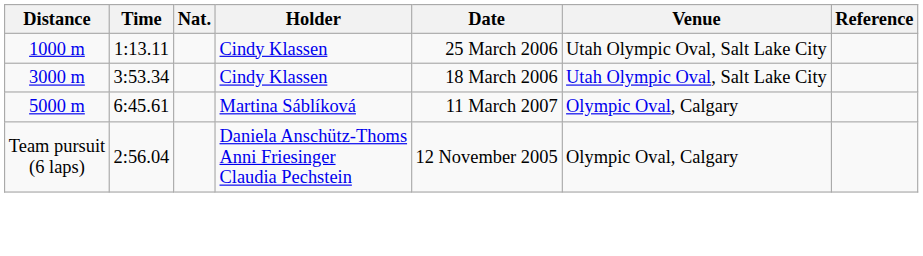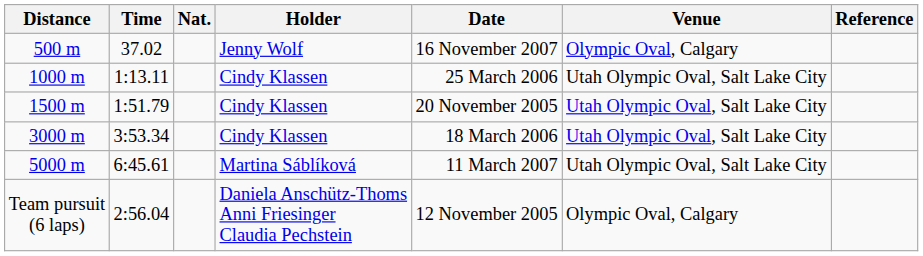+ row: 500 m | 37.02 | Jenny Wolf | 16 November 2007 | Olympic Oval, Calgary
+ row: 1500 m | 1:51.79 | Cindy Klassen | 20 November 2005 | Utah Olympic Oval, Salt Lake City
5000 m | Venue: Olympic Oval, Calgary -> Utah Olympic Oval, Salt Lake City
